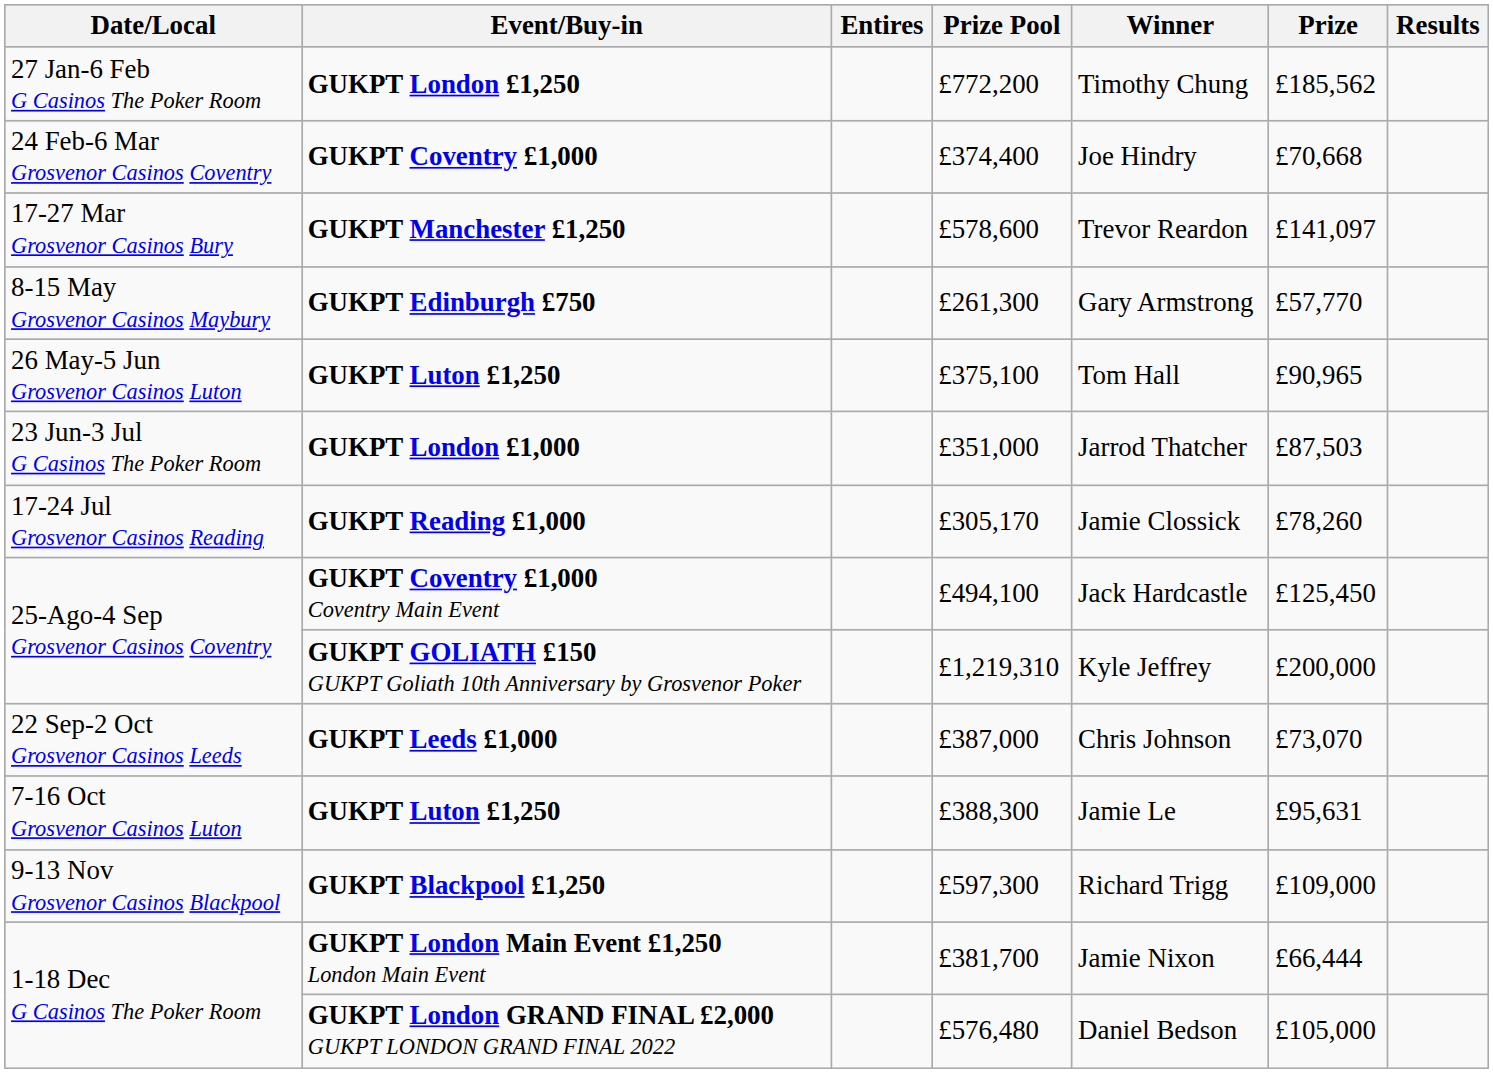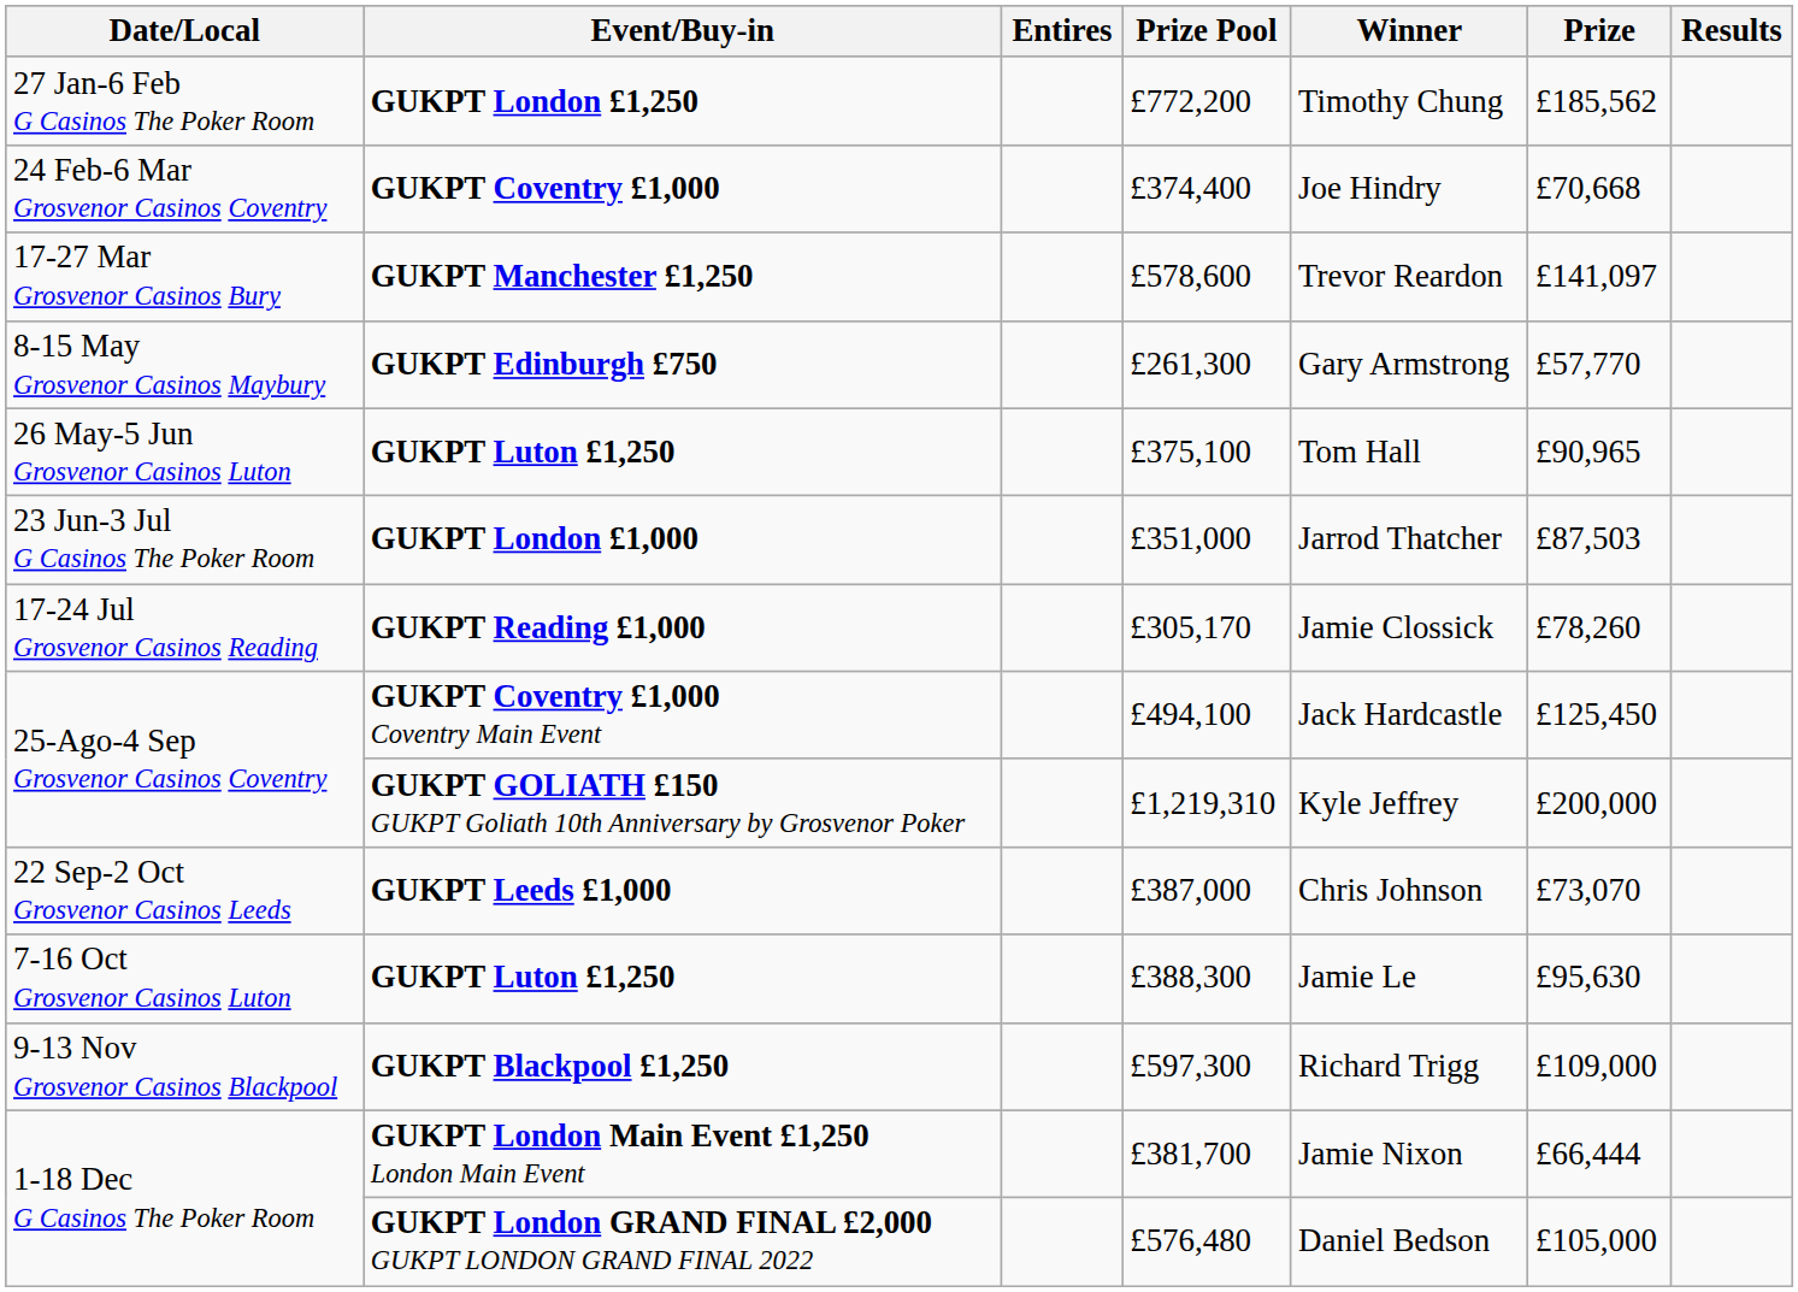GUKPT Luton £1,250 / £388,300 | Prize: £95,631 -> £95,630
